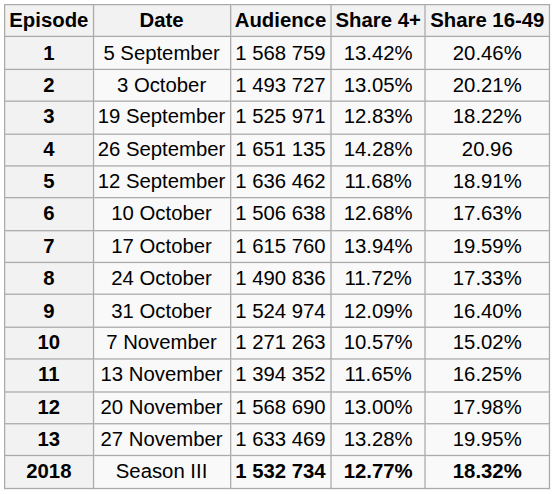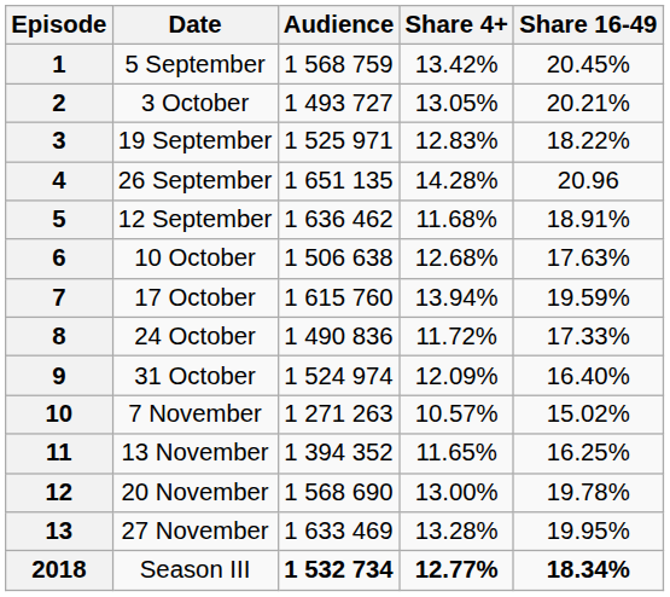1 | Share 16-49: 20.46% -> 20.45%
12 | Share 16-49: 17.98% -> 19.78%
2018 | Share 16-49: 18.32% -> 18.34%
